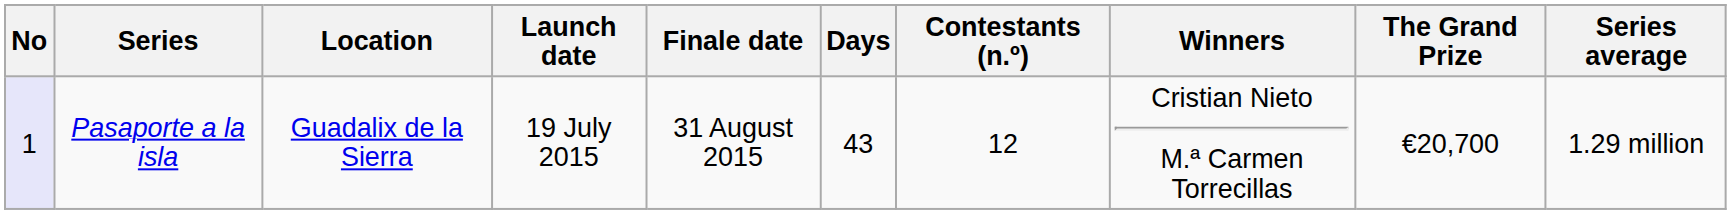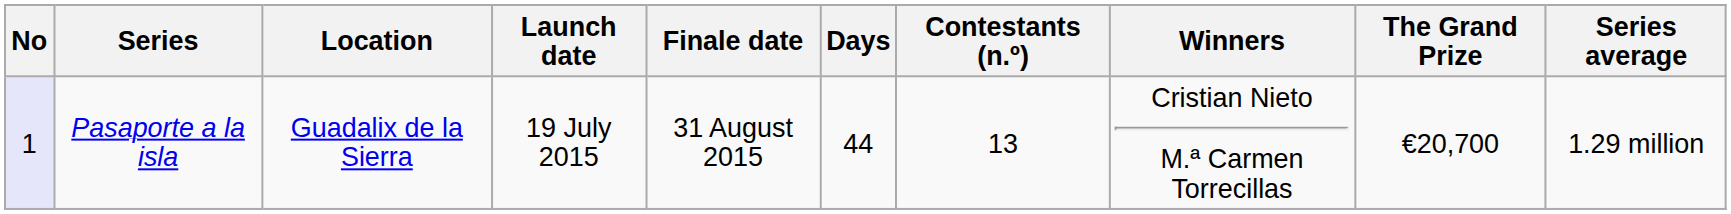Pasaporte a la isla | Days: 43 -> 44
Pasaporte a la isla | Contestants (n.º): 12 -> 13
